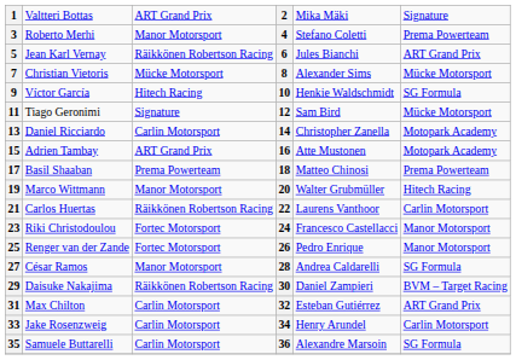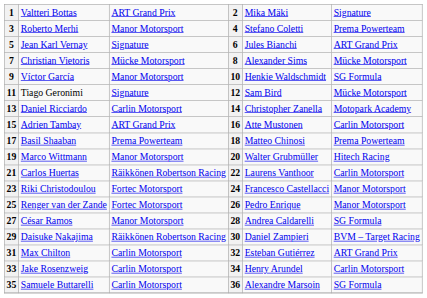5 | column 3: Räikkönen Robertson Racing -> Signature
9 | column 3: Hitech Racing -> Manor Motorsport
15 | column 6: Motopark Academy -> Carlin Motorsport
